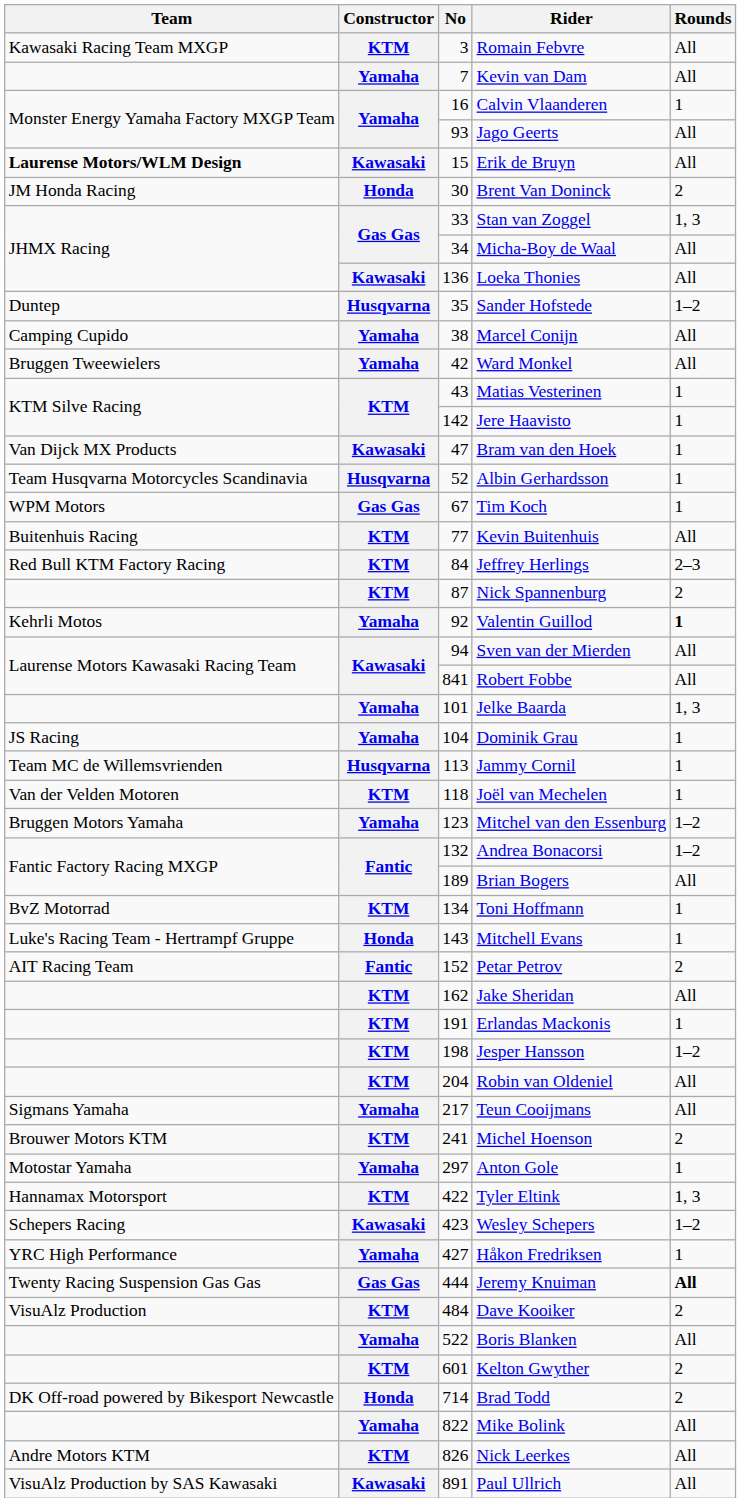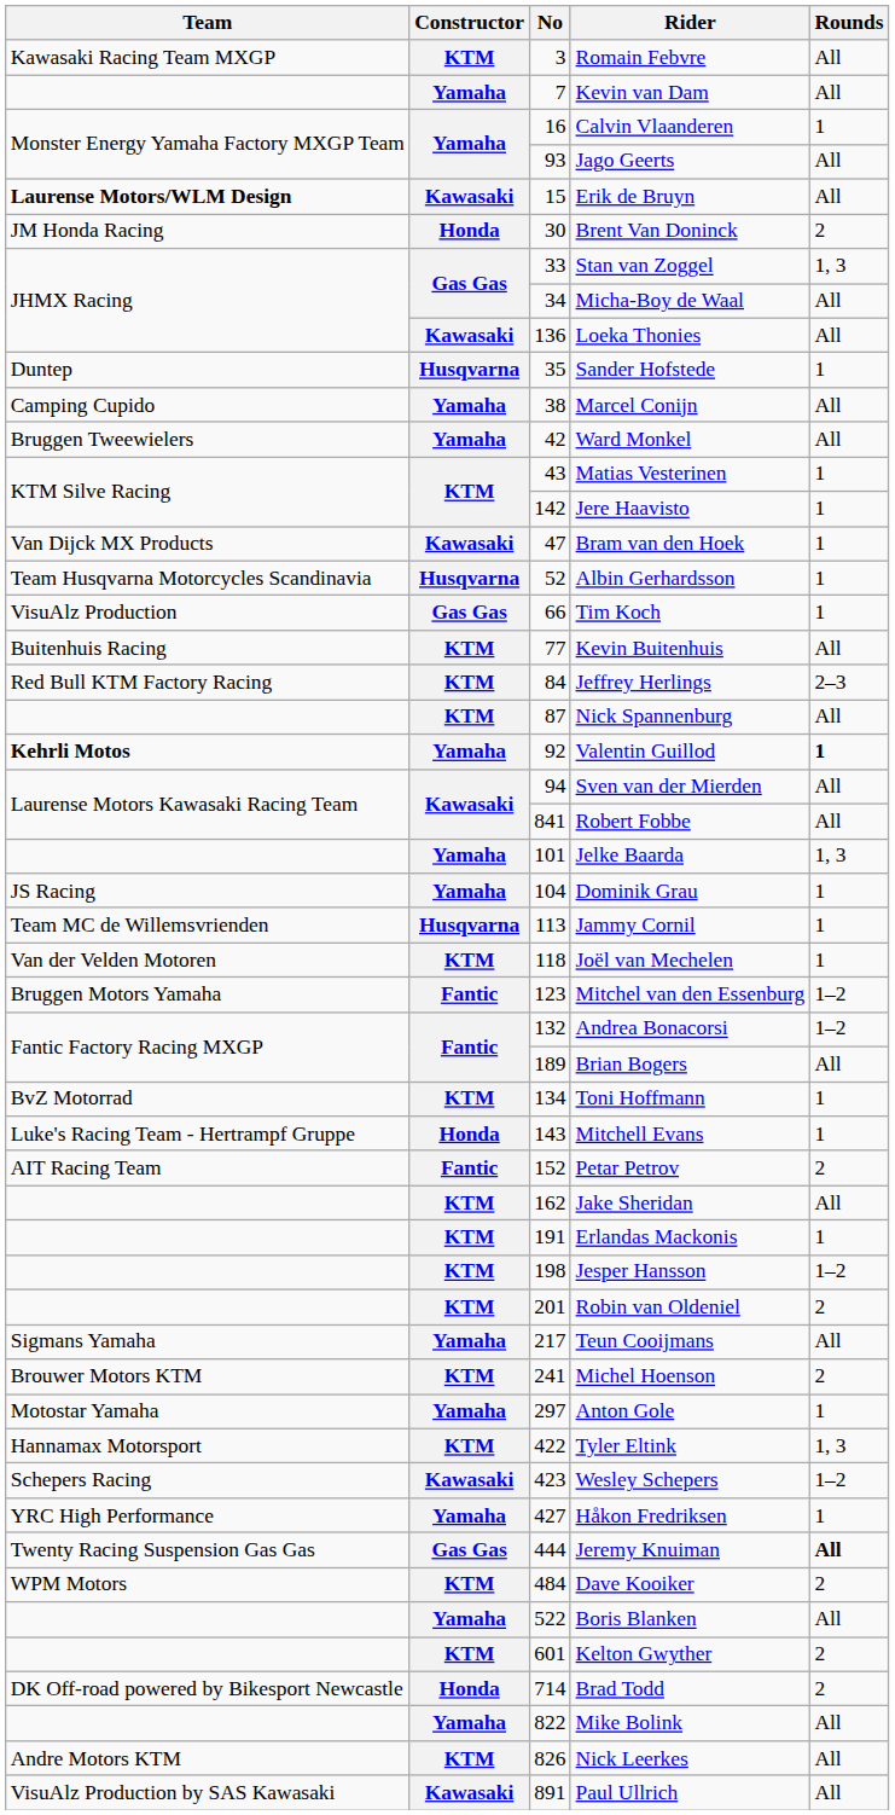Sander Hofstede | Rounds: 1–2 -> 1
Tim Koch | Team: WPM Motors -> VisuAlz Production
Tim Koch | No: 67 -> 66
Nick Spannenburg | Rounds: 2 -> All
Valentin Guillod | Team: normal -> bold
Mitchel van den Essenburg | Constructor: Yamaha -> Fantic
Robin van Oldeniel | No: 204 -> 201
Robin van Oldeniel | Rounds: All -> 2
Dave Kooiker | Team: VisuAlz Production -> WPM Motors
